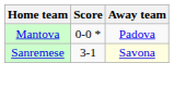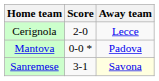+ row: Cerignola | 2-0 | Lecce
